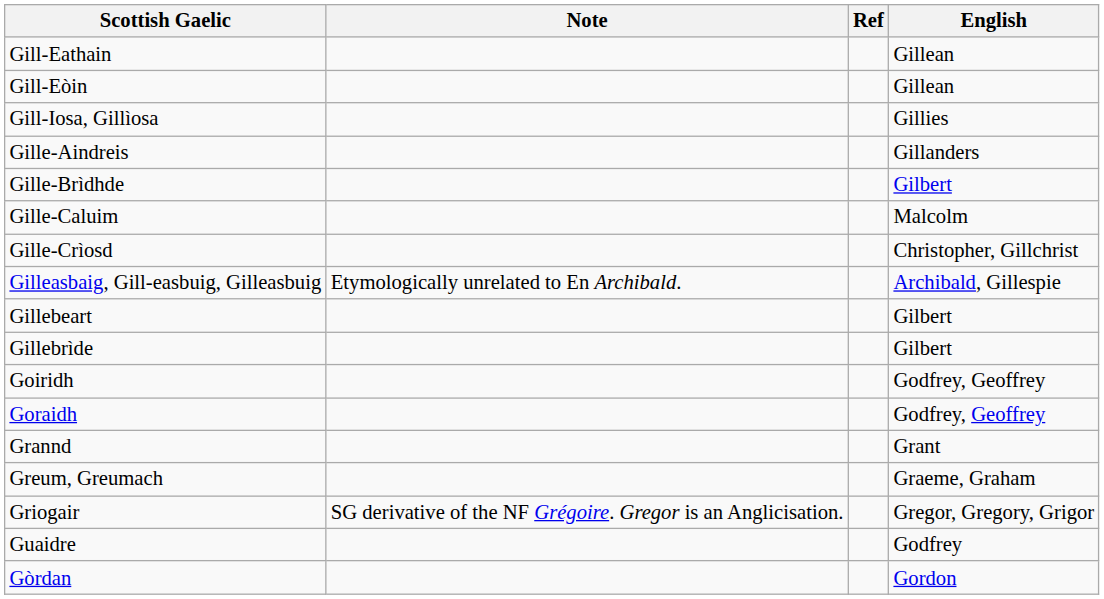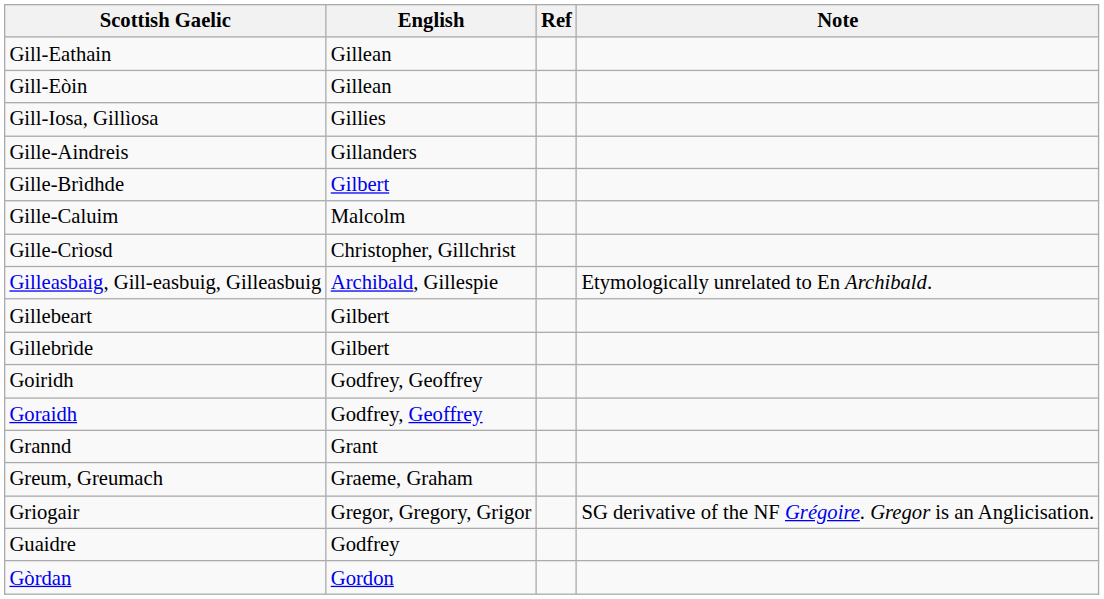columns swapped: English <-> Note
